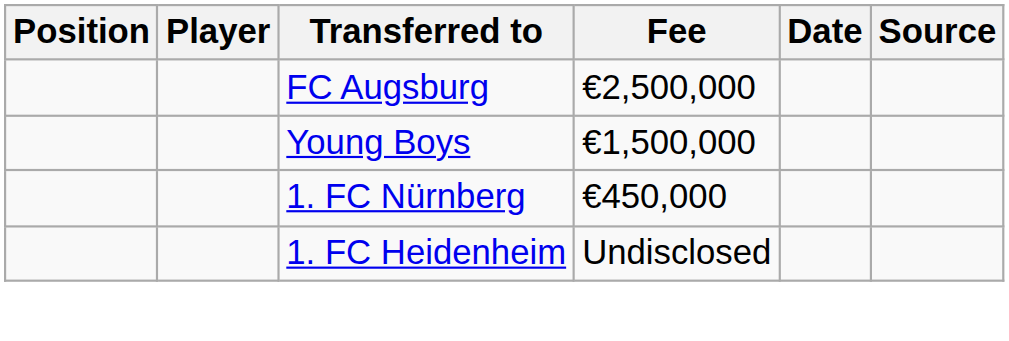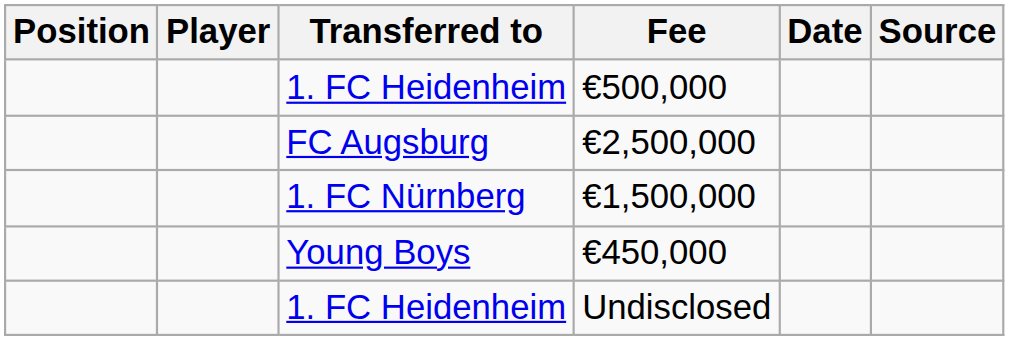+ row: 1. FC Heidenheim | €500,000
€1,500,000 | Transferred to: Young Boys -> 1. FC Nürnberg
€450,000 | Transferred to: 1. FC Nürnberg -> Young Boys
